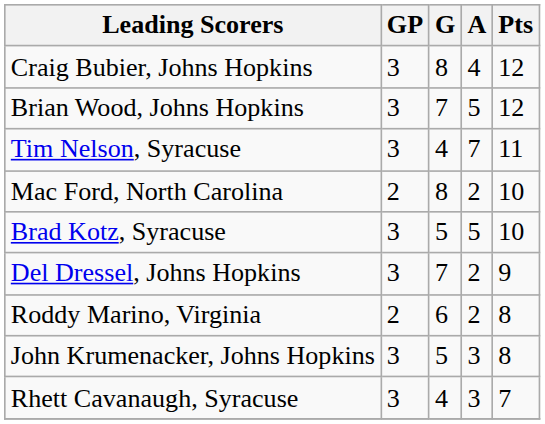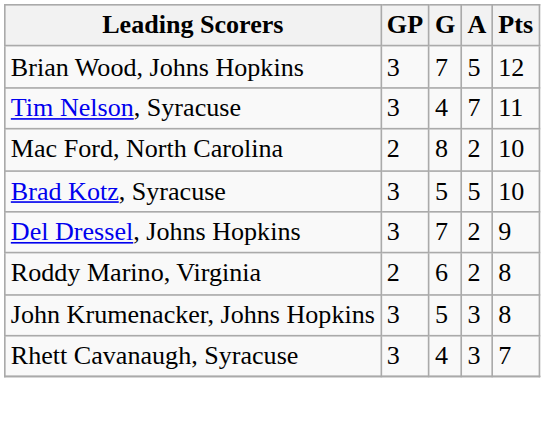- row: Craig Bubier, Johns Hopkins | 3 | 8 | 4 | 12
